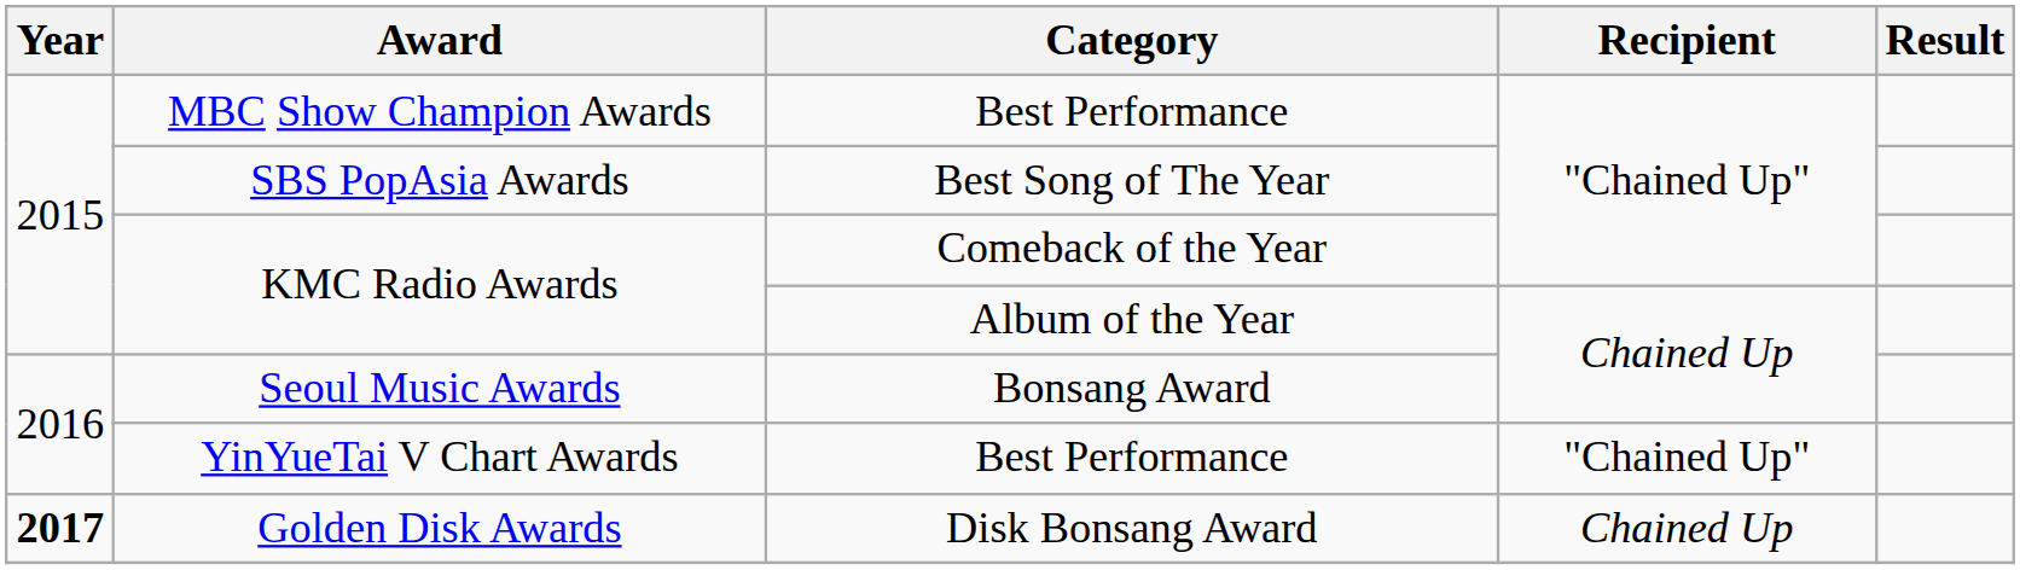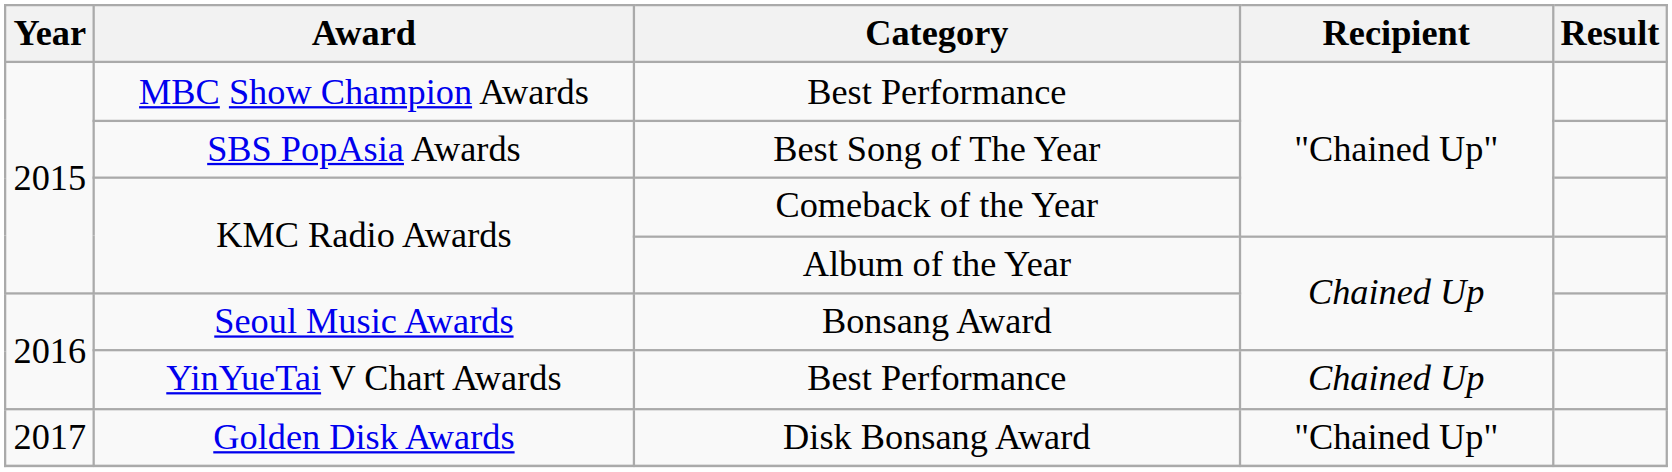YinYueTai V Chart Awards | Recipient: "Chained Up" -> Chained Up
Golden Disk Awards | Year: bold -> normal
Golden Disk Awards | Recipient: Chained Up -> "Chained Up"
